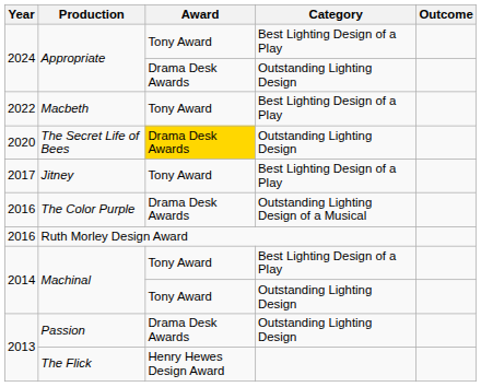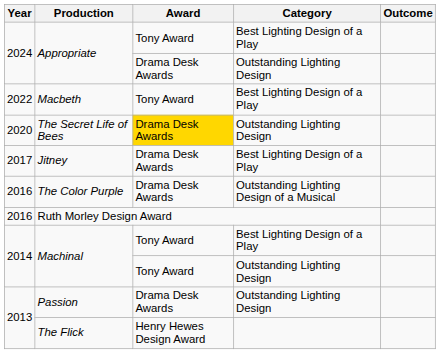Jitney | Award: Tony Award -> Drama Desk Awards
